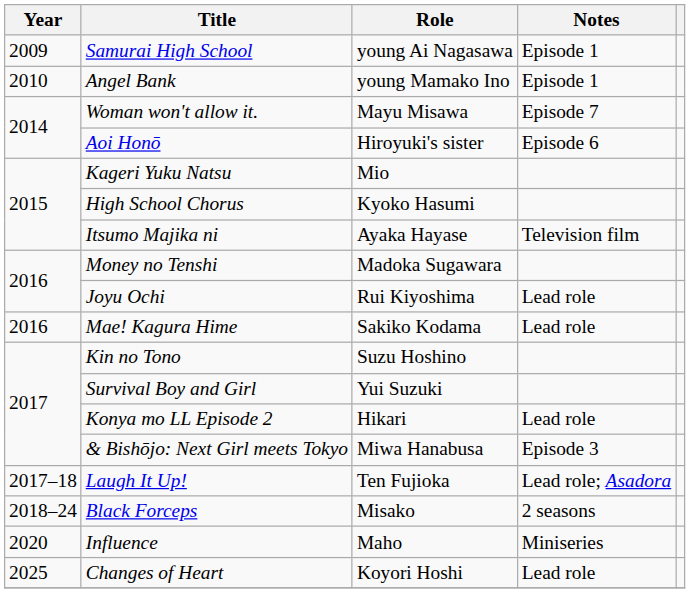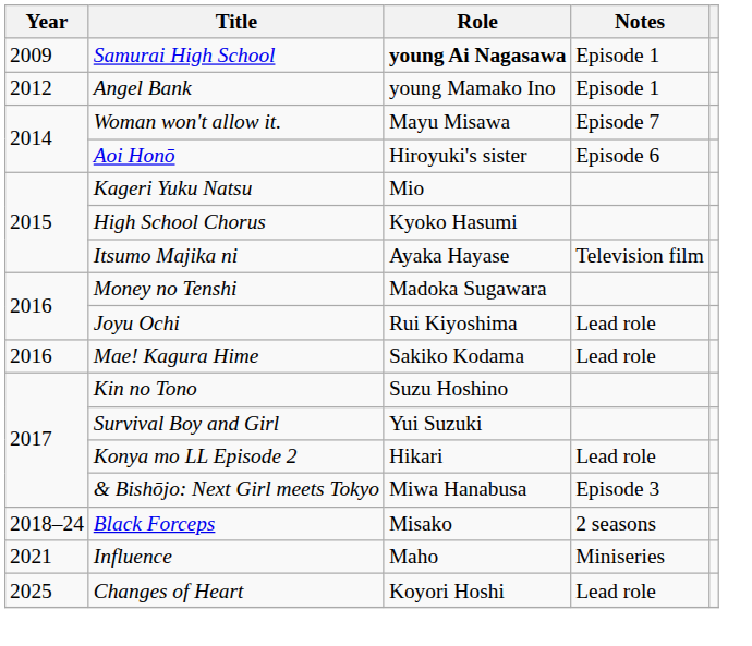Samurai High School | Role: normal -> bold
Angel Bank | Year: 2010 -> 2012
- row: 2017–18 | Laugh It Up! | Ten Fujioka | Lead role; Asadora
Influence | Year: 2020 -> 2021
